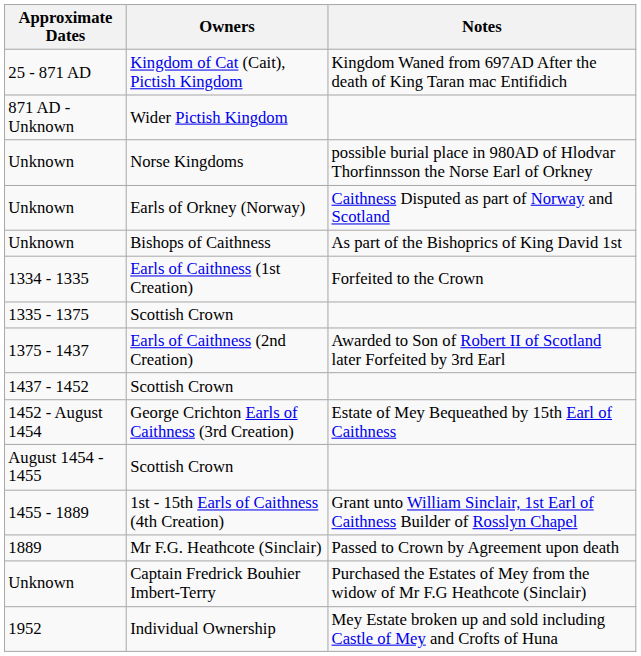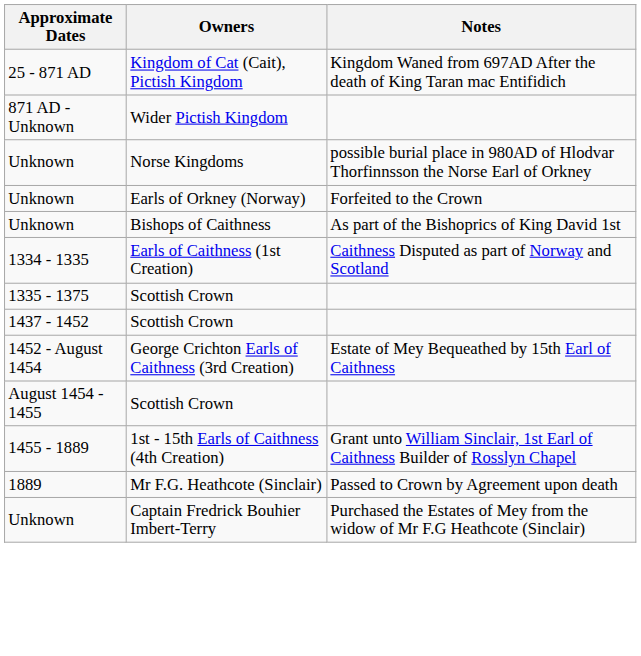Earls of Orkney (Norway) | Notes: Caithness Disputed as part of Norway and Scotland -> Forfeited to the Crown
Earls of Caithness (1st Creation) | Notes: Forfeited to the Crown -> Caithness Disputed as part of Norway and Scotland
- row: 1375 - 1437 | Earls of Caithness (2nd Creation) | Awarded to Son of Robert II of Scotland later Forfeited by 3rd Earl
- row: 1952 | Individual Ownership | Mey Estate broken up and sold including Castle of Mey and Crofts of Huna
